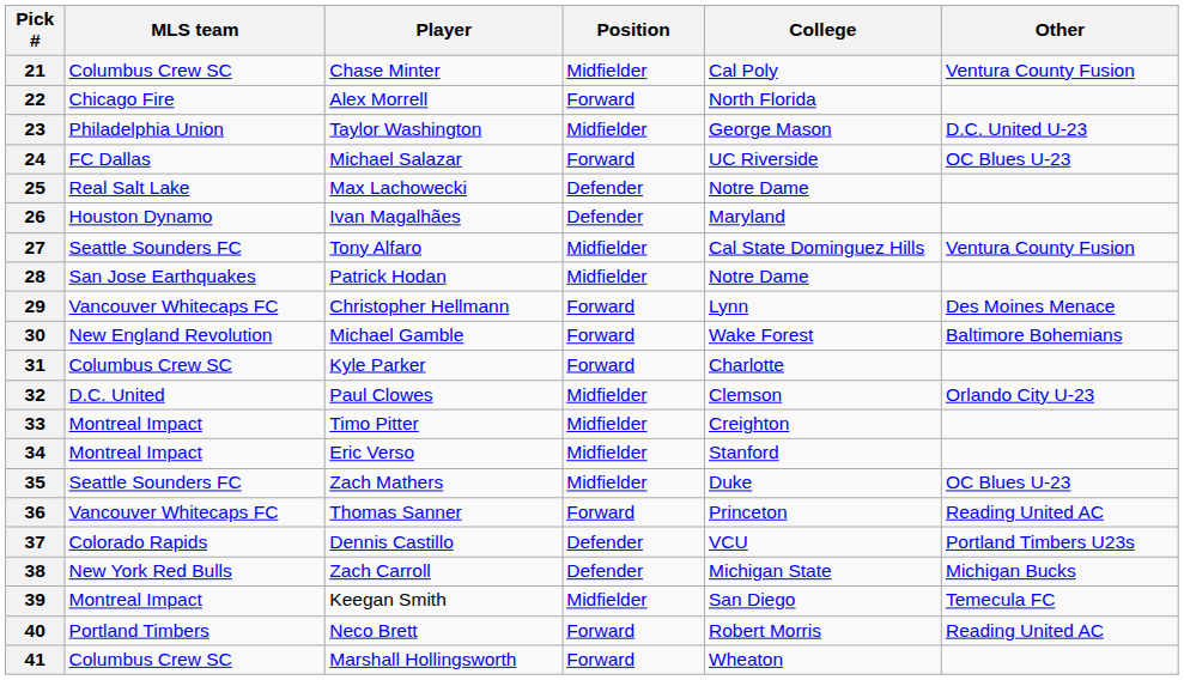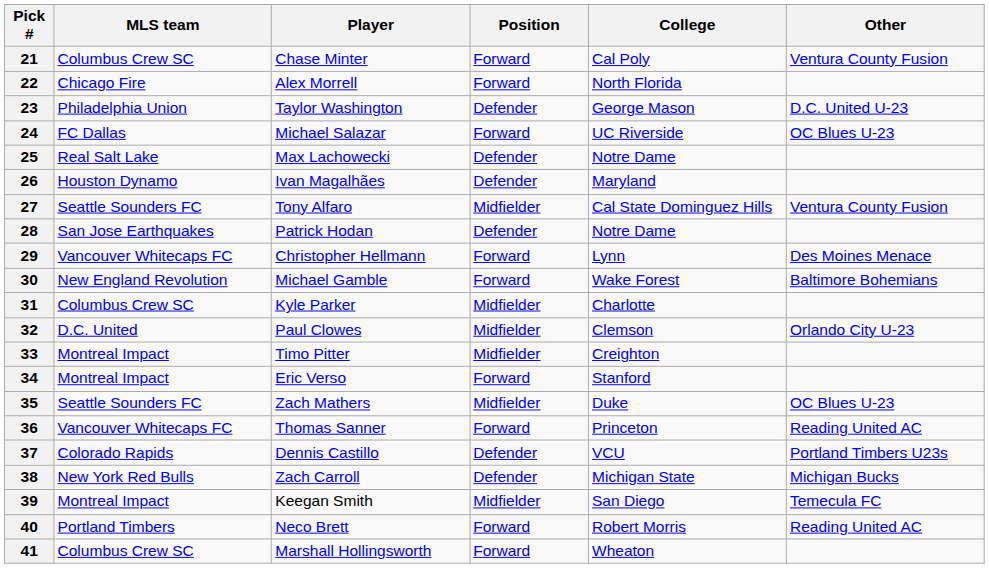21 | Position: Midfielder -> Forward
23 | Position: Midfielder -> Defender
28 | Position: Midfielder -> Defender
31 | Position: Forward -> Midfielder
34 | Position: Midfielder -> Forward
